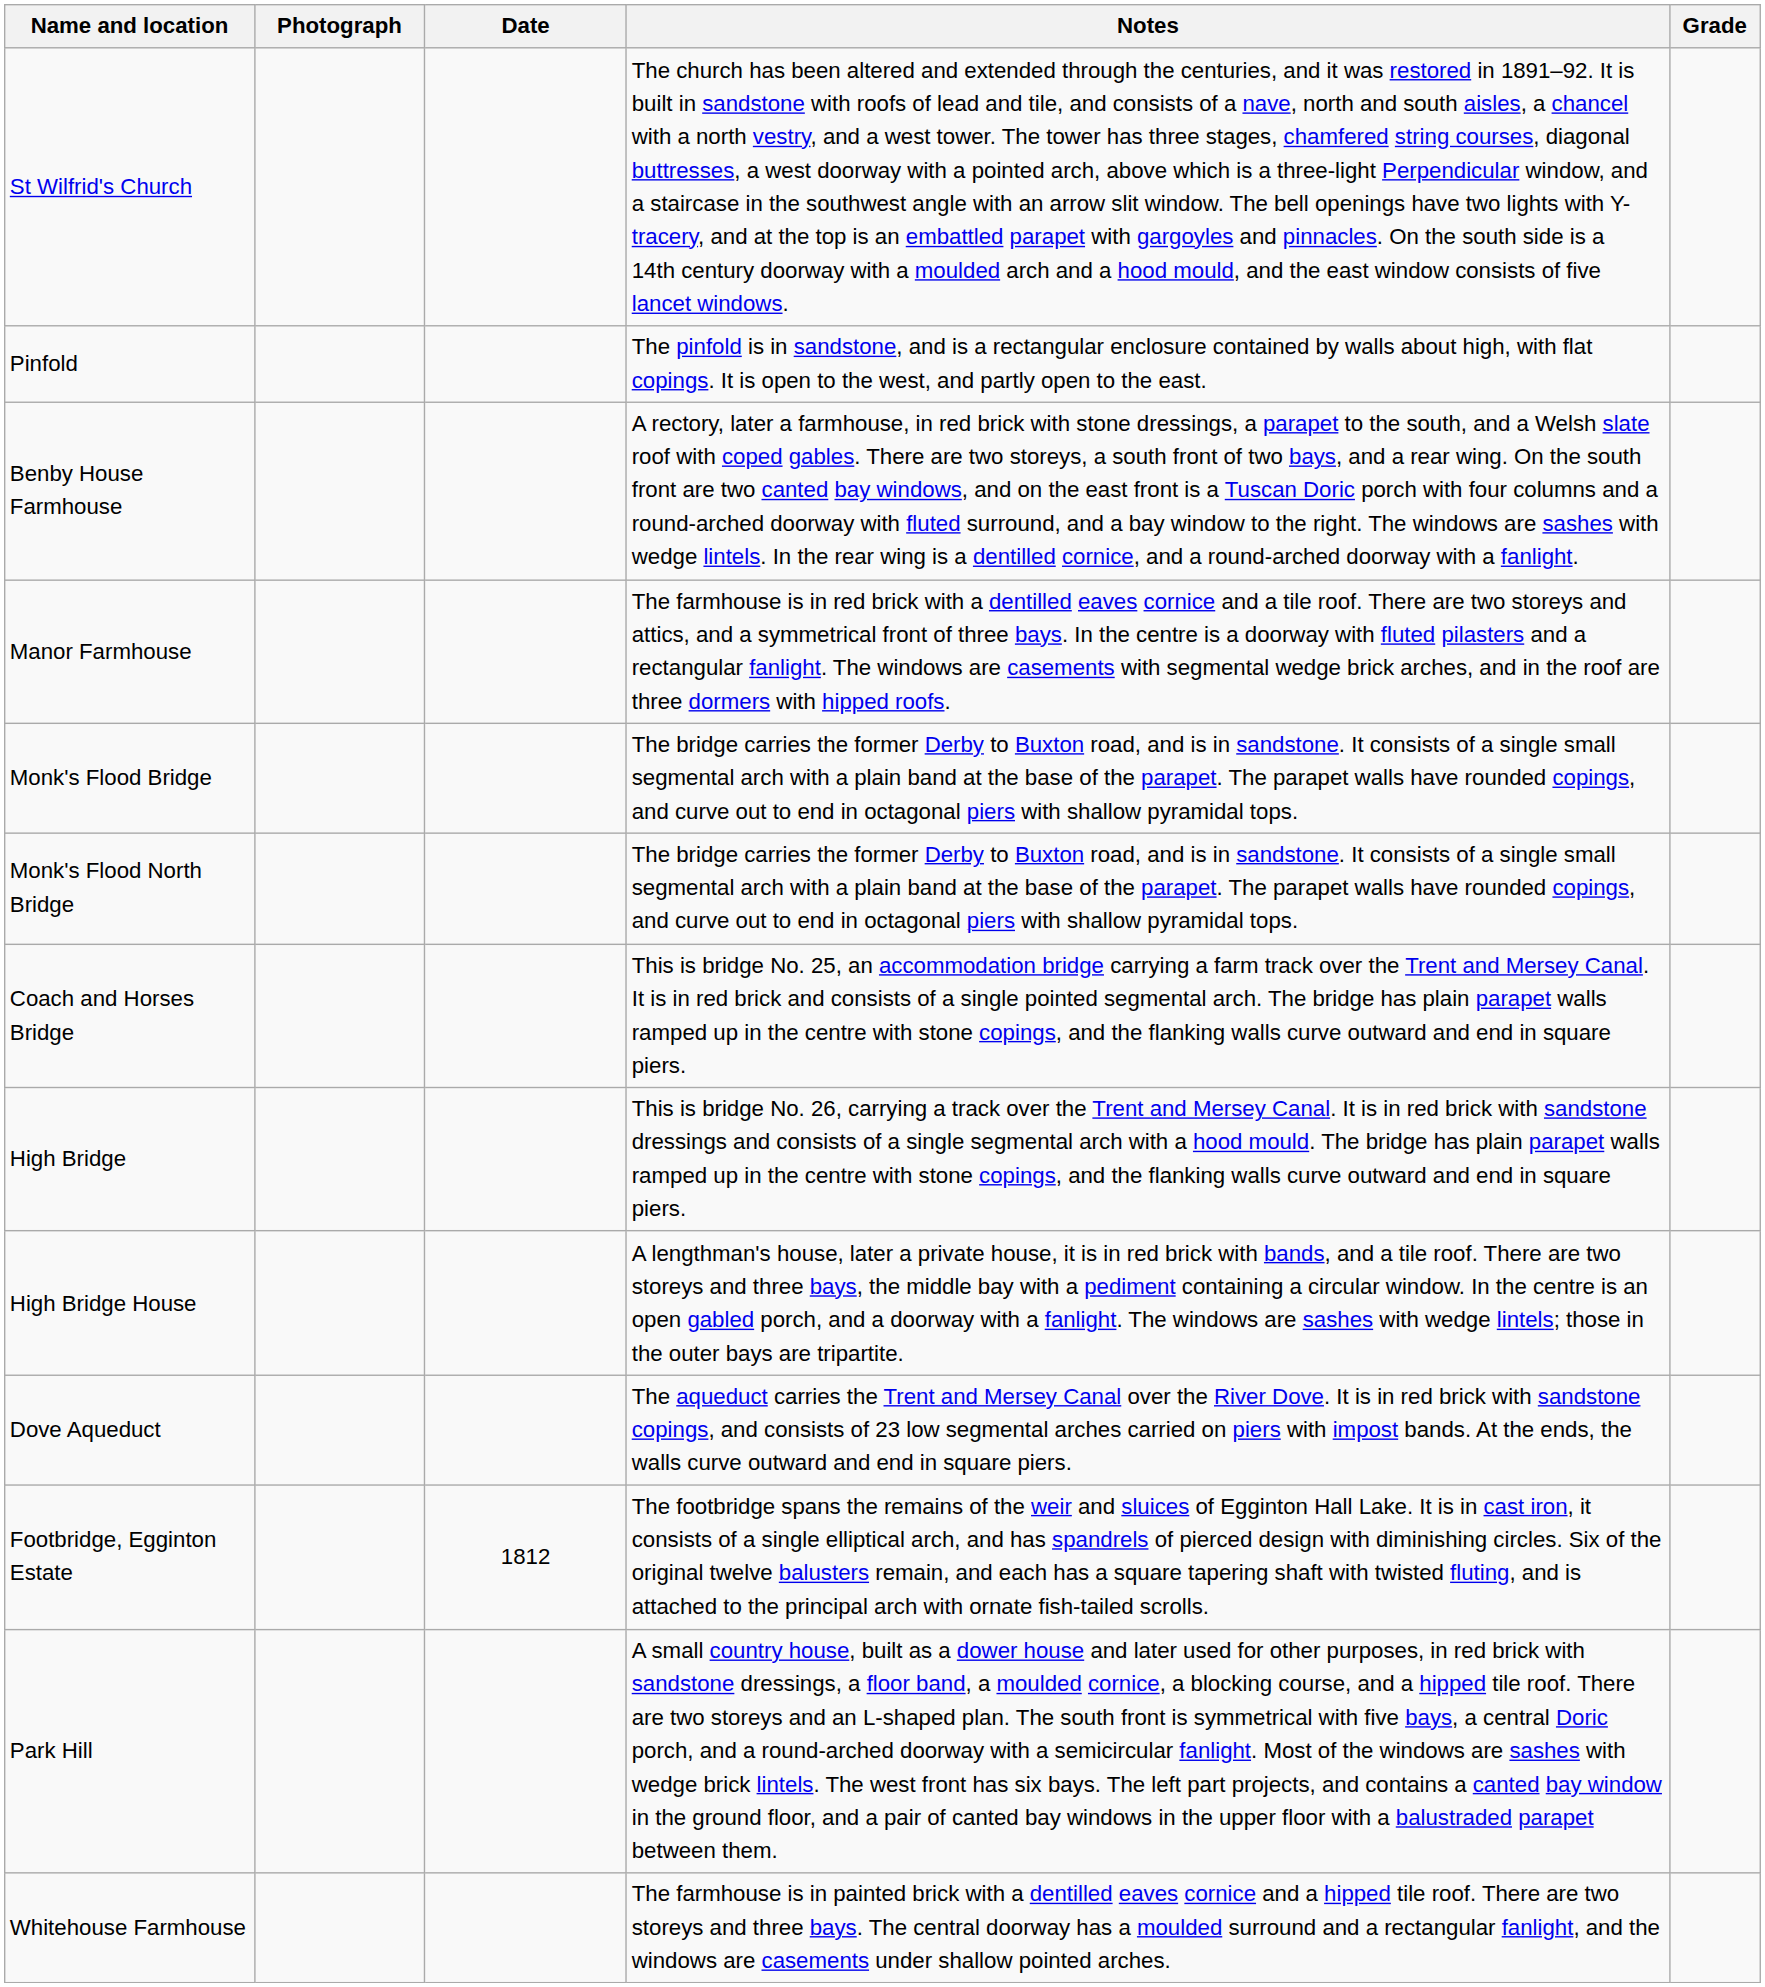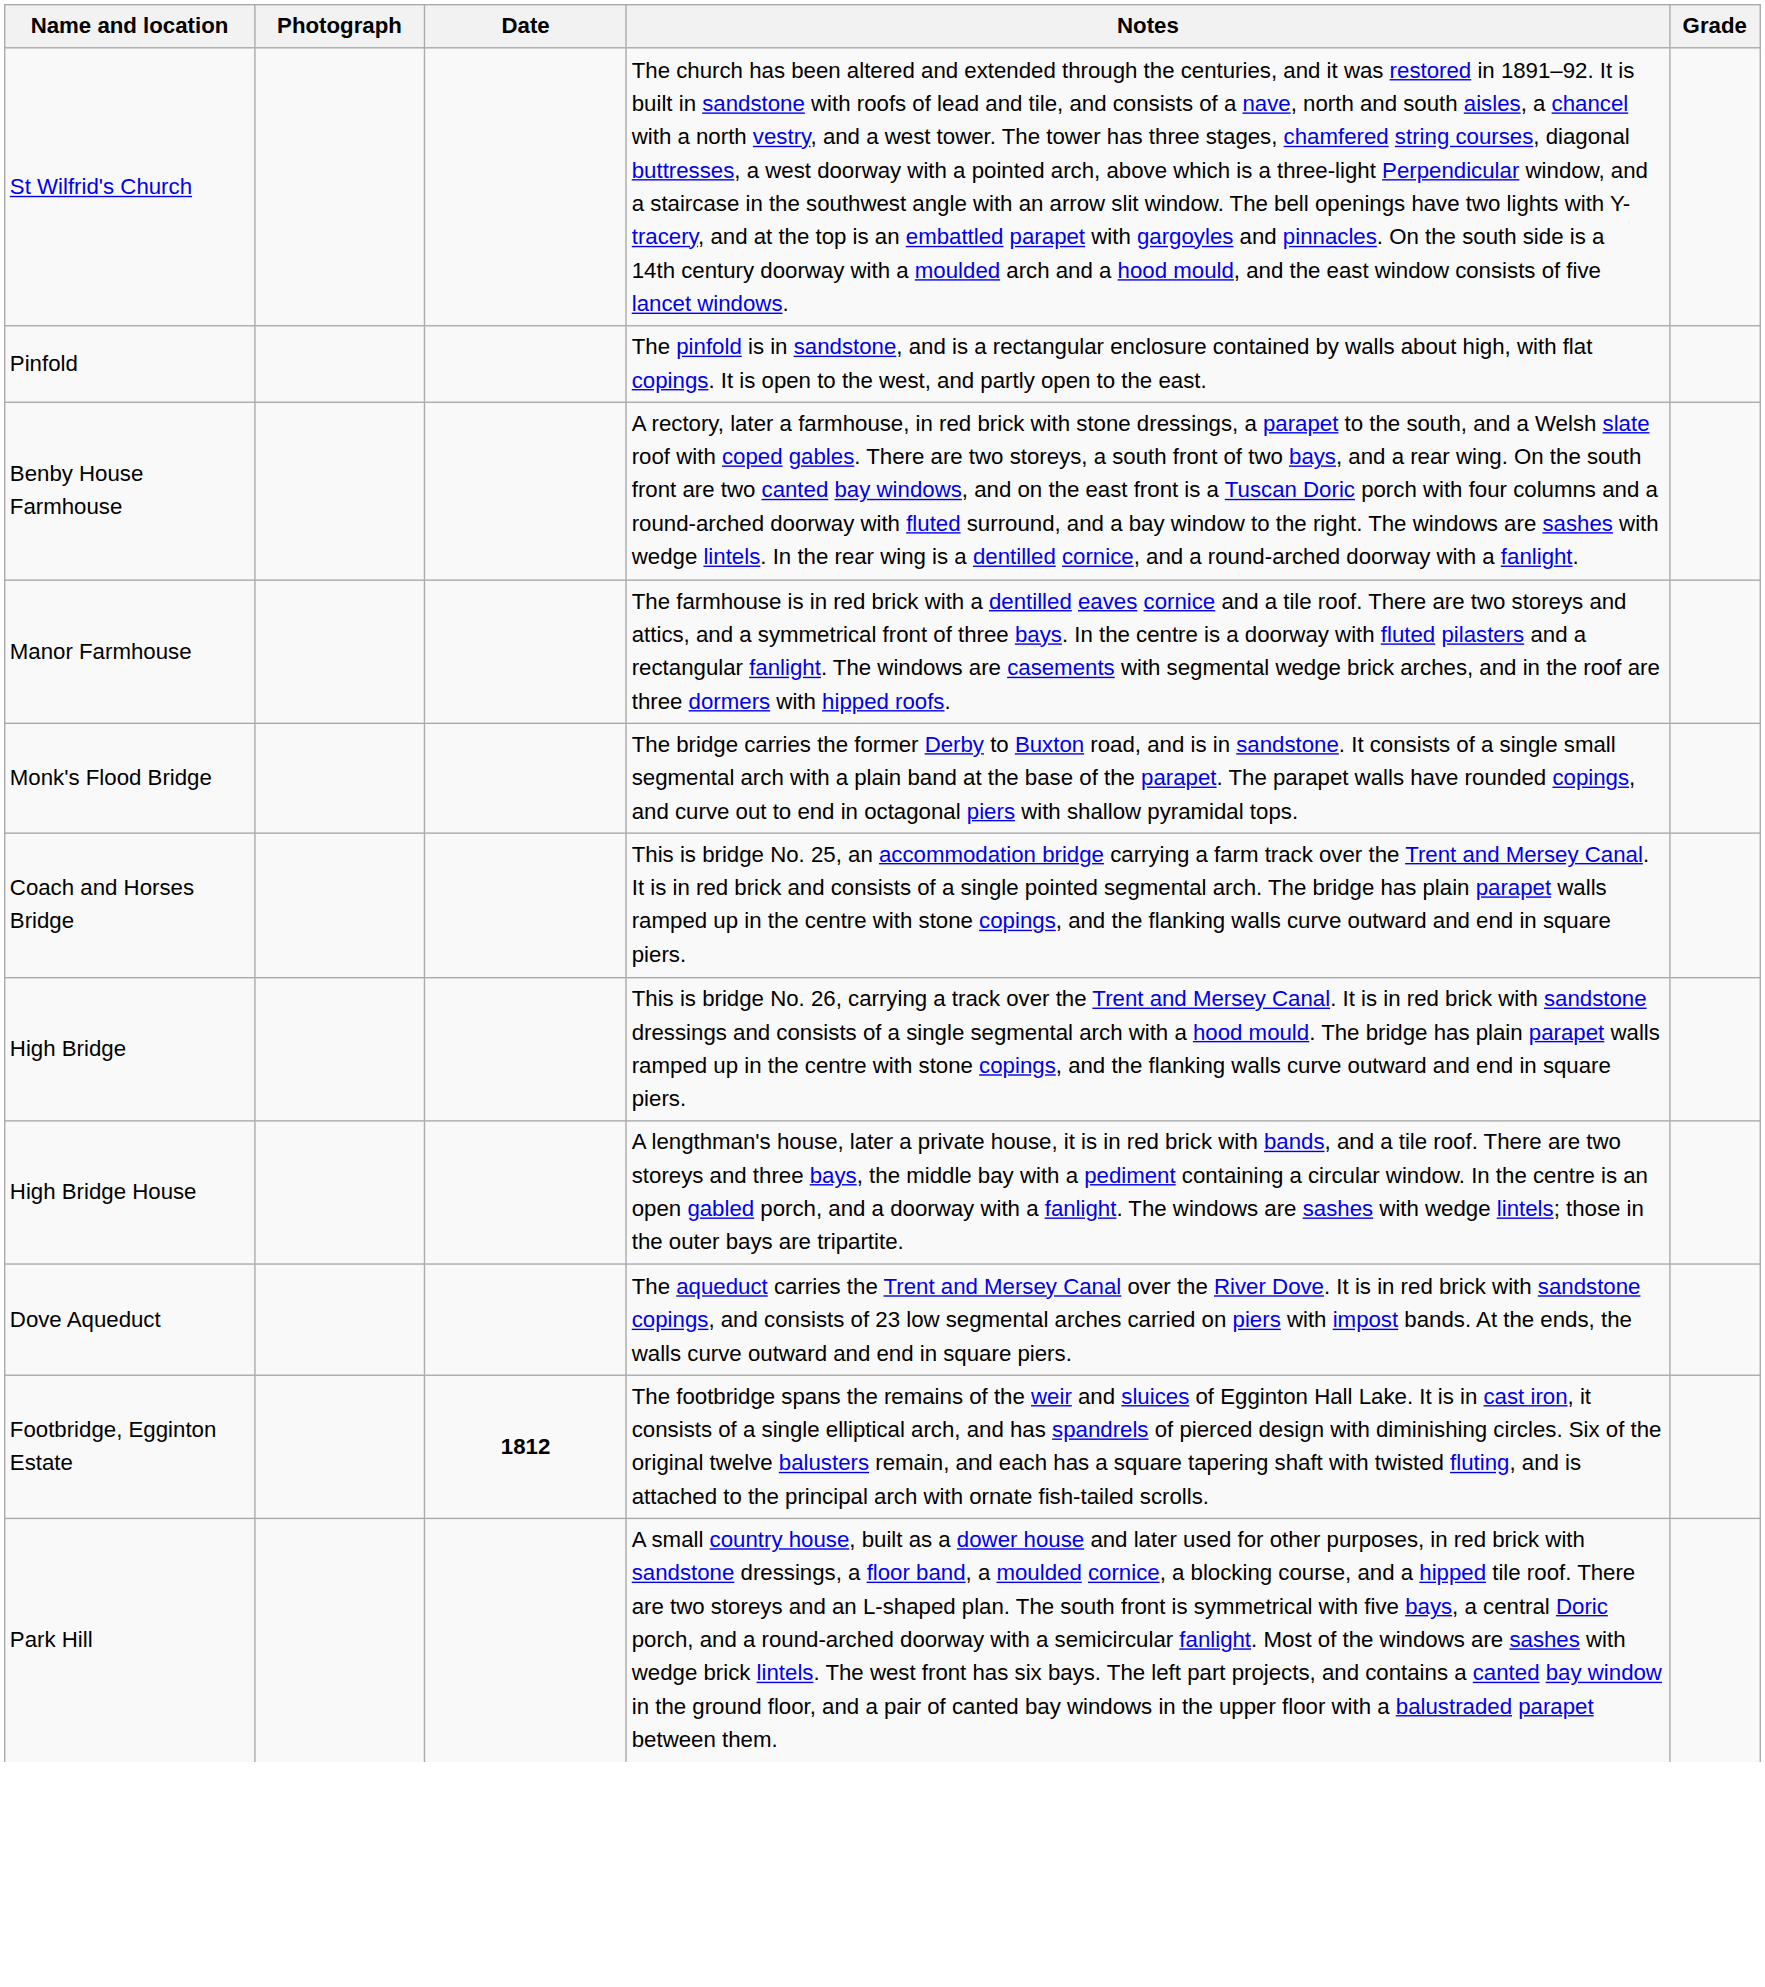- row: Monk's Flood North Bridge | The bridge carries the former Derby to Buxton road, and is in sandstone. It consists of a single small segmental arch with a plain band at the base of the parapet. The parapet walls have rounded copings, and curve out to end in octagonal piers with shallow pyramidal tops.
Footbridge, Egginton Estate | Date: normal -> bold
- row: Whitehouse Farmhouse | The farmhouse is in painted brick with a dentilled eaves cornice and a hipped tile roof. There are two storeys and three bays. The central doorway has a moulded surround and a rectangular fanlight, and the windows are casements under shallow pointed arches.
